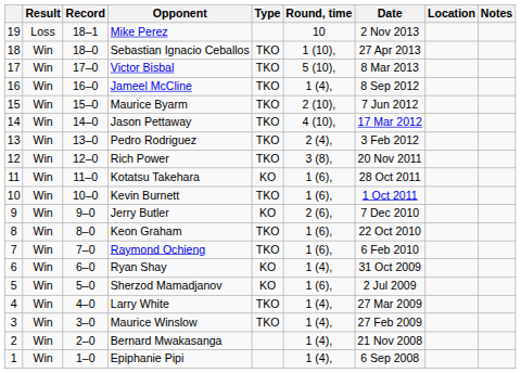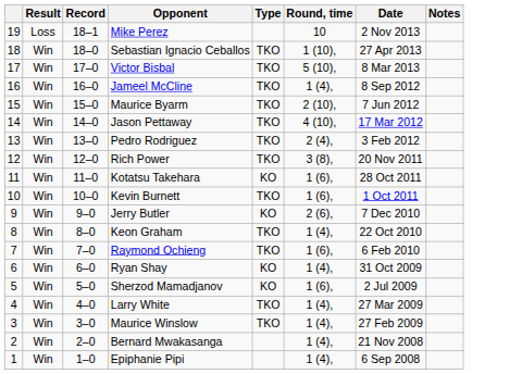- column: Location
Keon Graham | Round, time: 1 (6), -> 1 (4),
